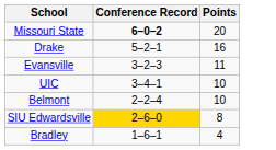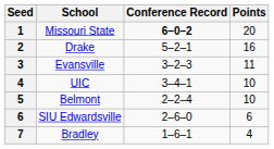+ column: Seed | 1 | 2 | 3 | 4 | 5 | 6 | 7
SIU Edwardsville | Conference Record: gold background -> no background
SIU Edwardsville | Points: 8 -> 6
